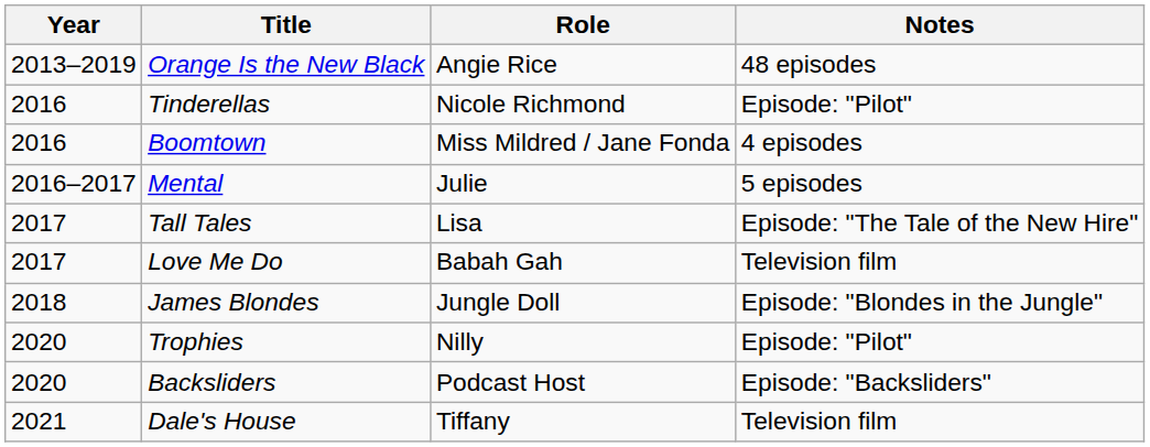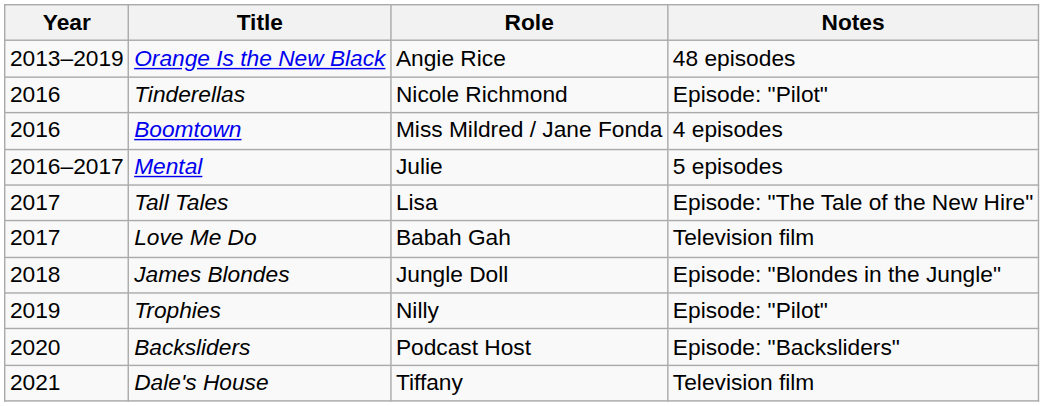Trophies | Year: 2020 -> 2019
